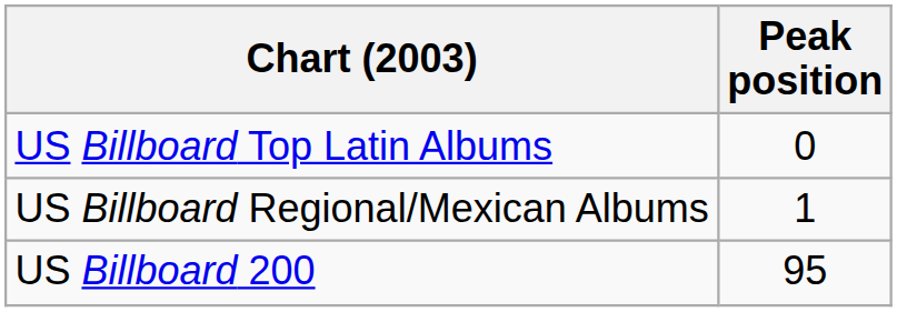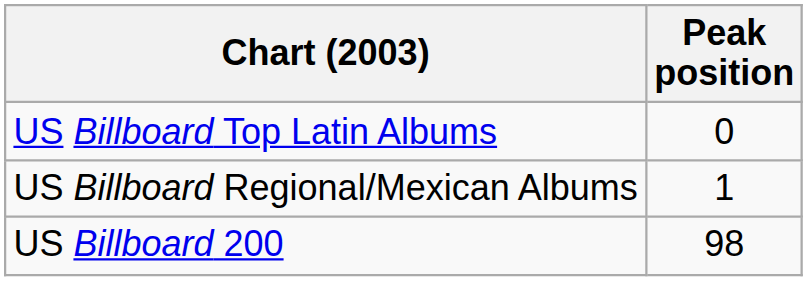US Billboard 200 | Peak position: 95 -> 98
